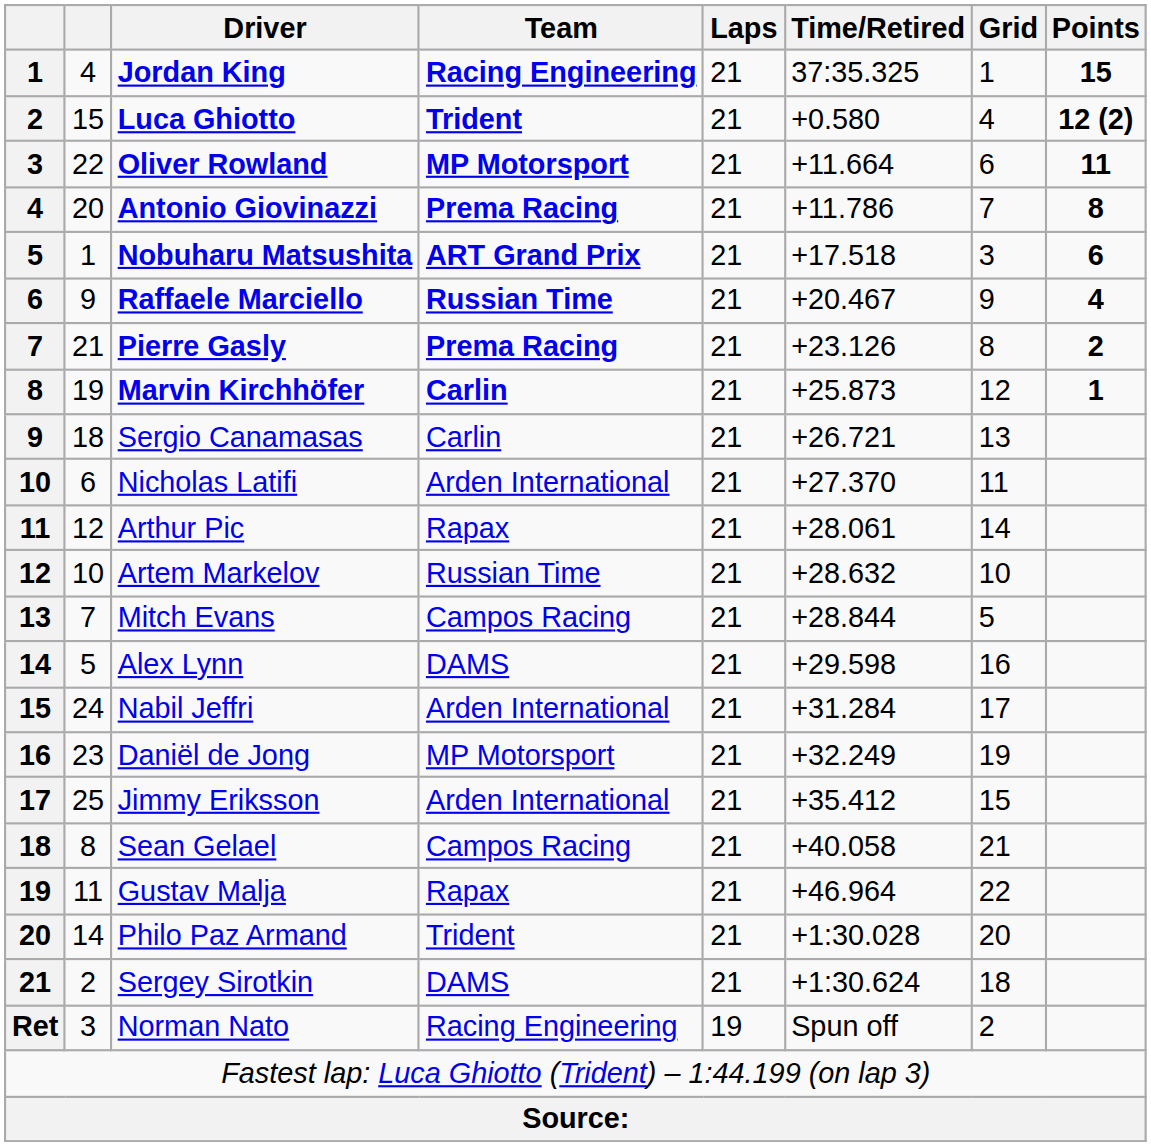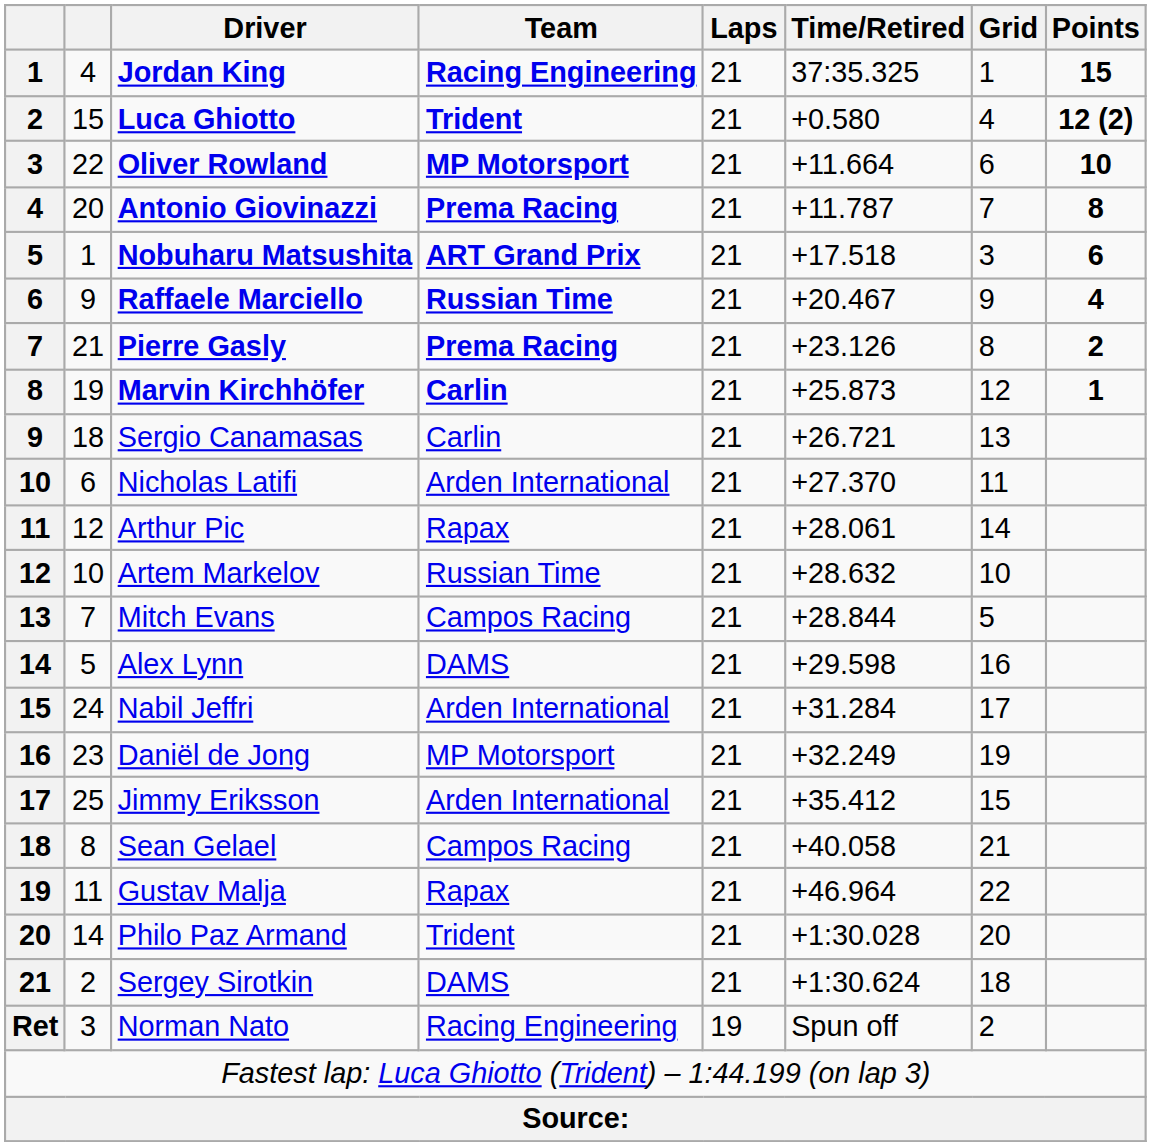Oliver Rowland | Points: 11 -> 10
Antonio Giovinazzi | Time/Retired: +11.786 -> +11.787
